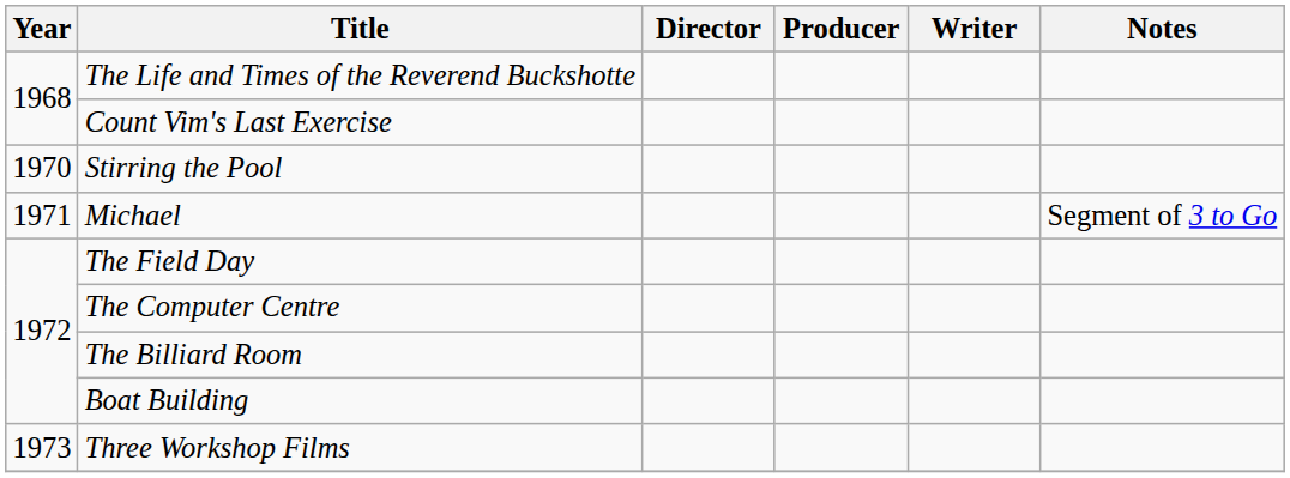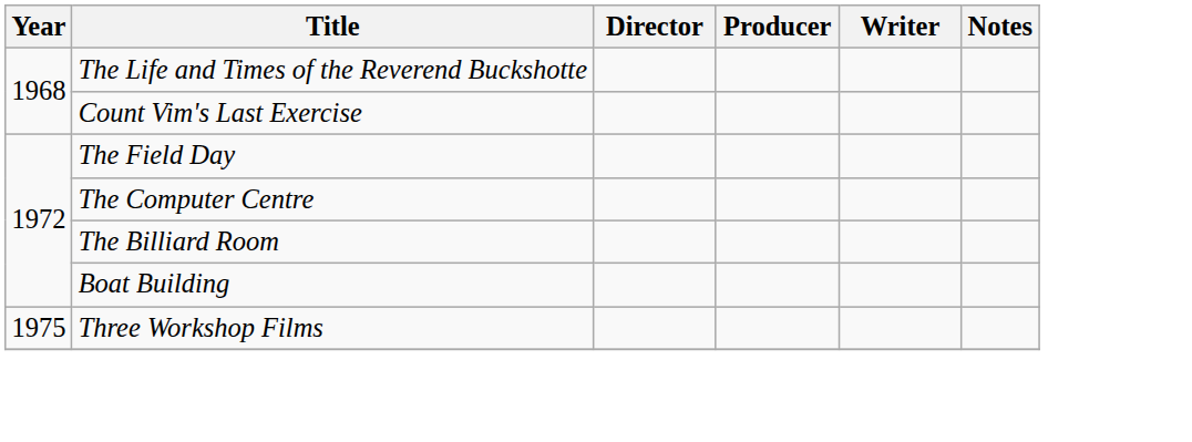- row: 1970 | Stirring the Pool
- row: 1971 | Michael | Segment of 3 to Go
Three Workshop Films | Year: 1973 -> 1975
